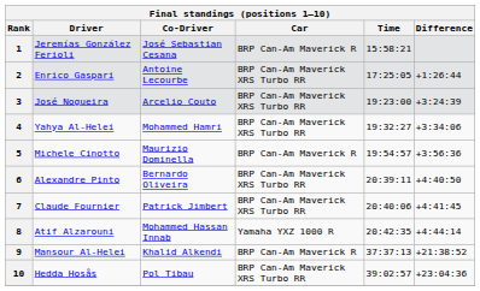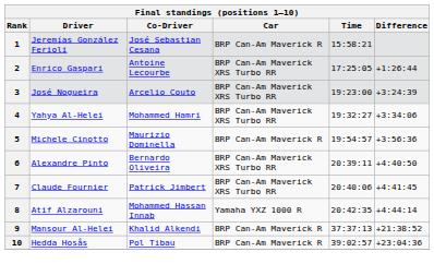10 | Car: BRP Can-Am Maverick XRS Turbo RR -> BRP Can-Am Maverick R
